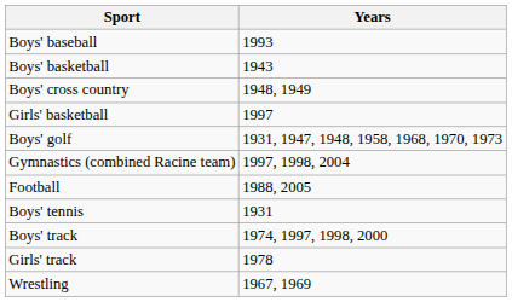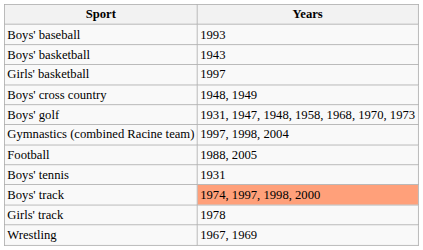rows swapped: Girls' basketball <-> Boys' cross country
Boys' track | Years: no background -> lightsalmon background
